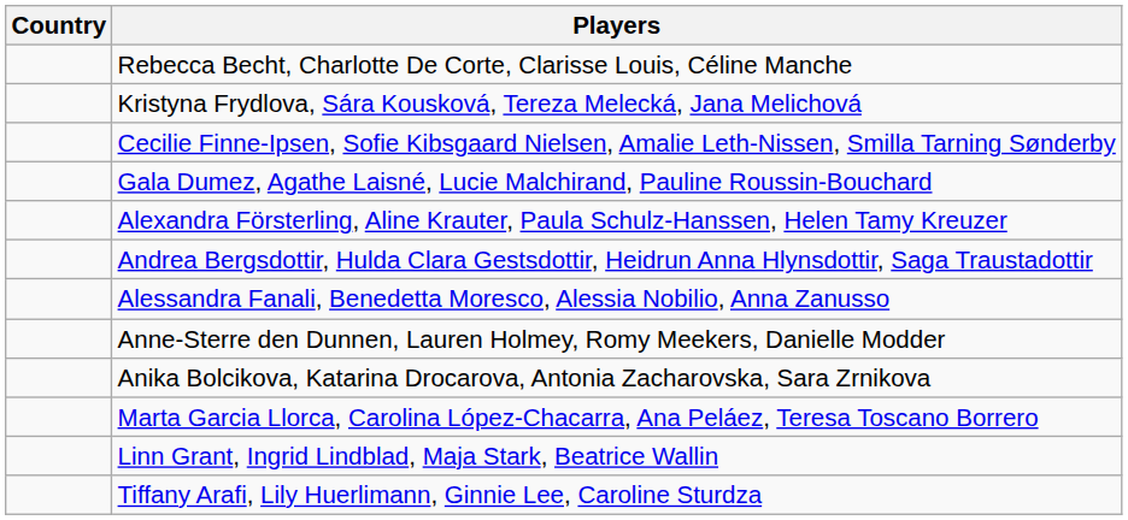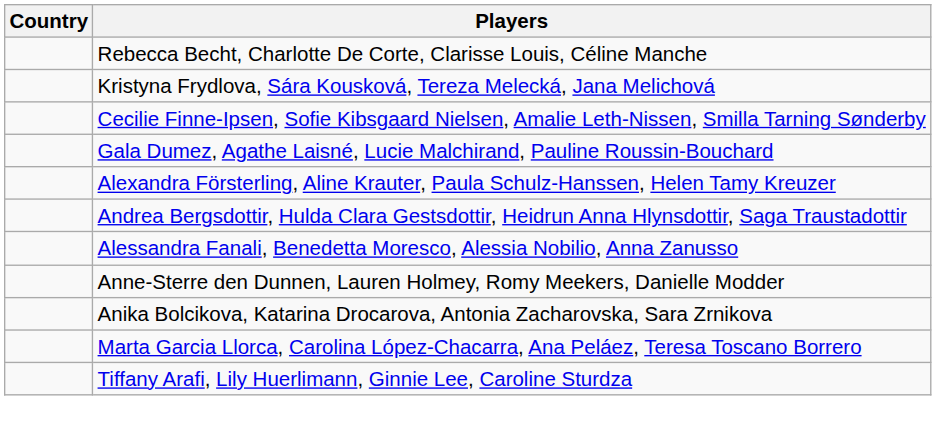- row: Linn Grant, Ingrid Lindblad, Maja Stark, Beatrice Wallin
